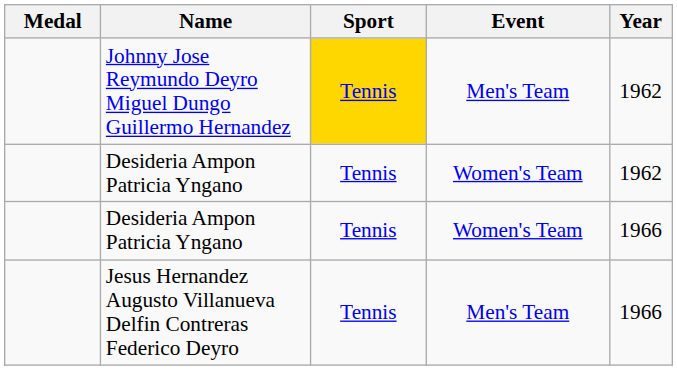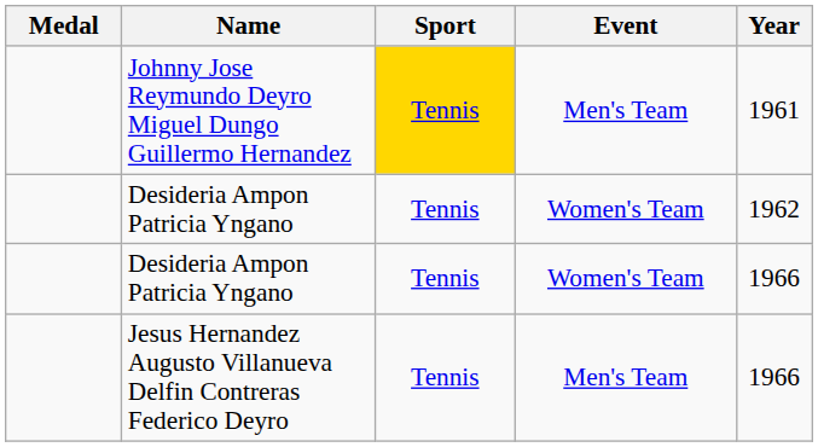Johnny Jose Reymundo Deyro Miguel Dungo Guillermo Hernandez | Year: 1962 -> 1961
